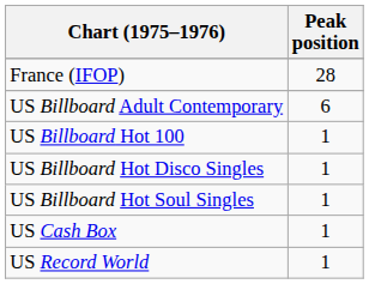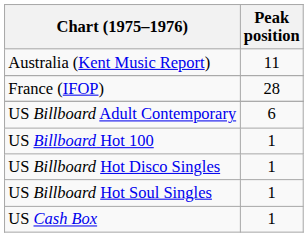+ row: Australia (Kent Music Report) | 11
- row: US Record World | 1
